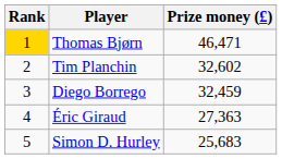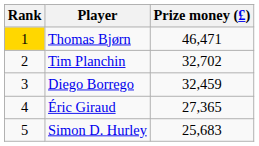Tim Planchin | Prize money (£): 32,602 -> 32,702
Éric Giraud | Prize money (£): 27,363 -> 27,365
